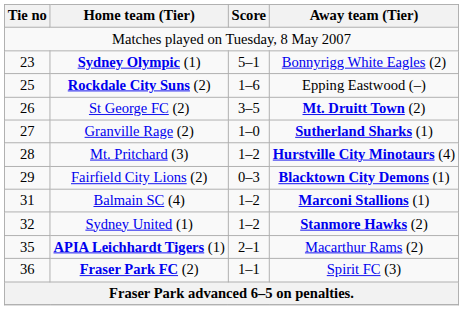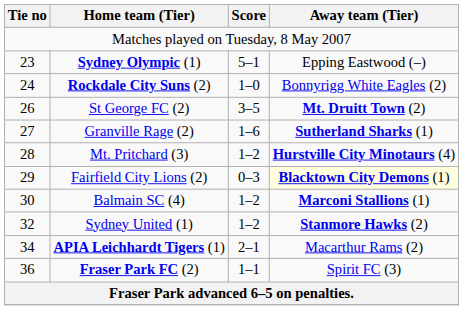Sydney Olympic (1) | Away team (Tier): Bonnyrigg White Eagles (2) -> Epping Eastwood (–)
Rockdale City Suns (2) | Tie no: 25 -> 24
Rockdale City Suns (2) | Score: 1–6 -> 1–0
Rockdale City Suns (2) | Away team (Tier): Epping Eastwood (–) -> Bonnyrigg White Eagles (2)
Granville Rage (2) | Score: 1–0 -> 1–6
Fairfield City Lions (2) | Away team (Tier): no background -> lightyellow background
Balmain SC (4) | Tie no: 31 -> 30
APIA Leichhardt Tigers (1) | Tie no: 35 -> 34
